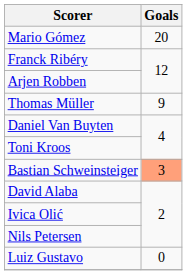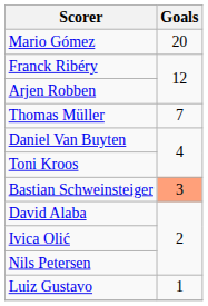Thomas Müller | Goals: 9 -> 7
Luiz Gustavo | Goals: 0 -> 1
